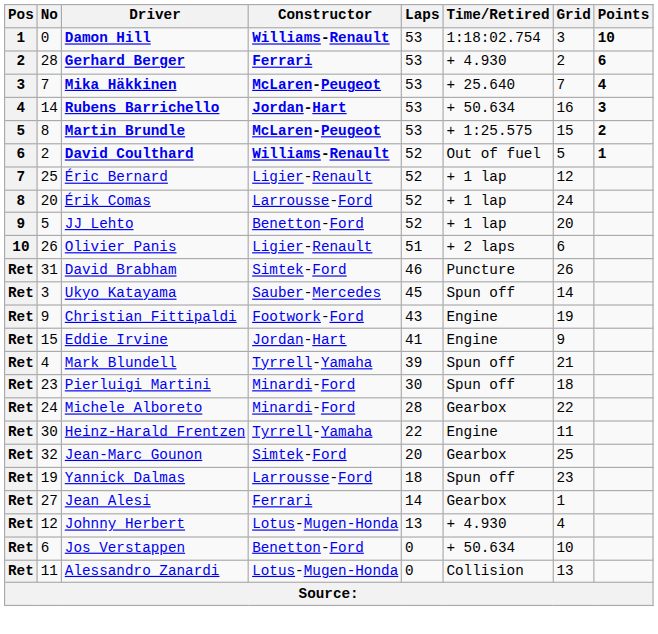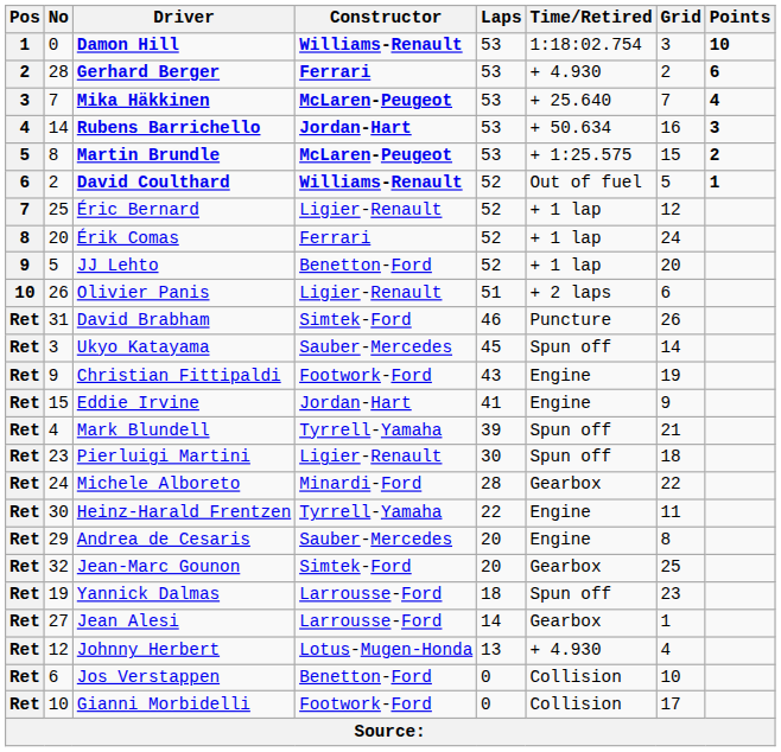Érik Comas | Constructor: Larrousse-Ford -> Ferrari
Pierluigi Martini | Constructor: Minardi-Ford -> Ligier-Renault
+ row: Ret | 29 | Andrea de Cesaris | Sauber-Mercedes | 20 | Engine | 8
Jean Alesi | Constructor: Ferrari -> Larrousse-Ford
Jos Verstappen | Time/Retired: + 50.634 -> Collision
- row: Ret | 11 | Alessandro Zanardi | Lotus-Mugen-Honda | 0 | Collision | 13
+ row: Ret | 10 | Gianni Morbidelli | Footwork-Ford | 0 | Collision | 17
